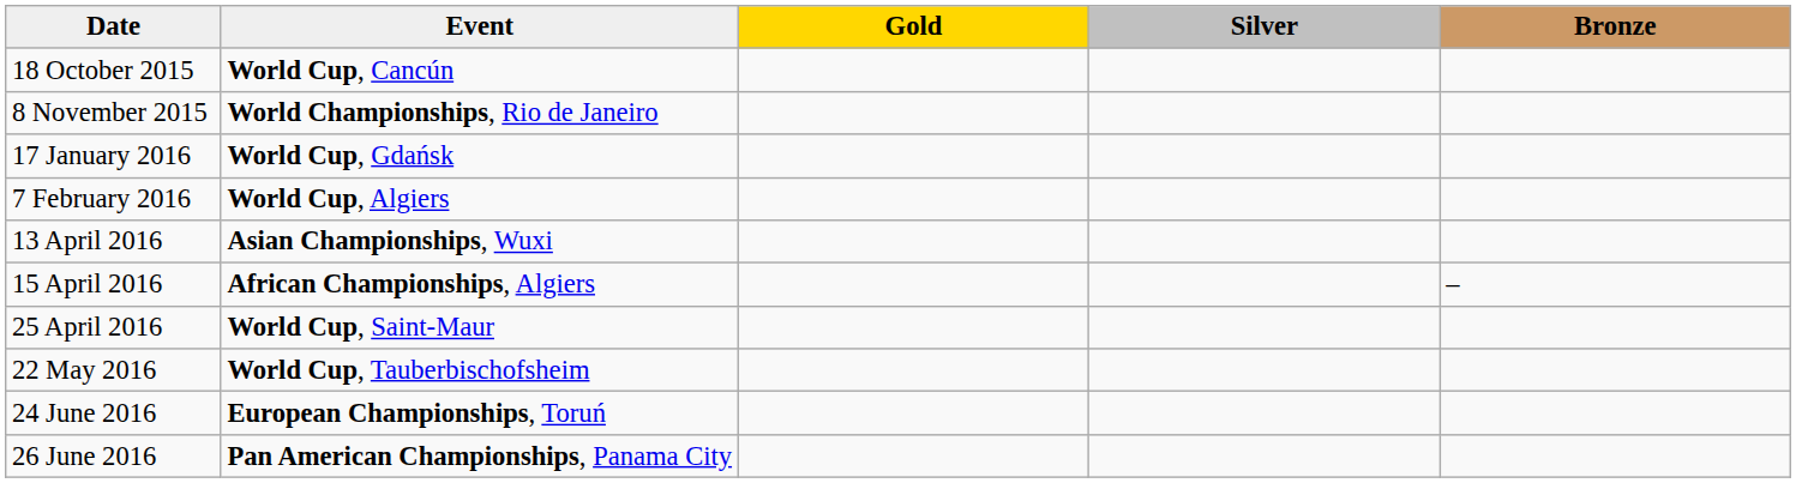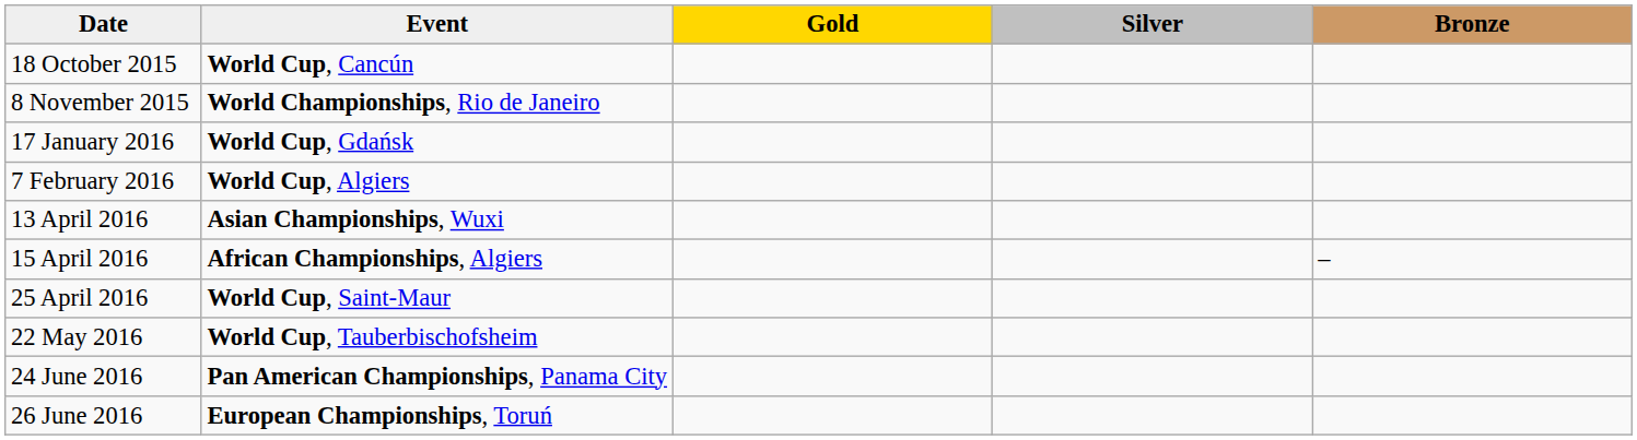24 June 2016 | Event: European Championships, Toruń -> Pan American Championships, Panama City
26 June 2016 | Event: Pan American Championships, Panama City -> European Championships, Toruń
